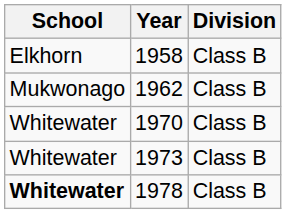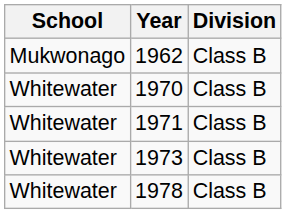- row: Elkhorn | 1958 | Class B
+ row: Whitewater | 1971 | Class B
1978 | School: bold -> normal
